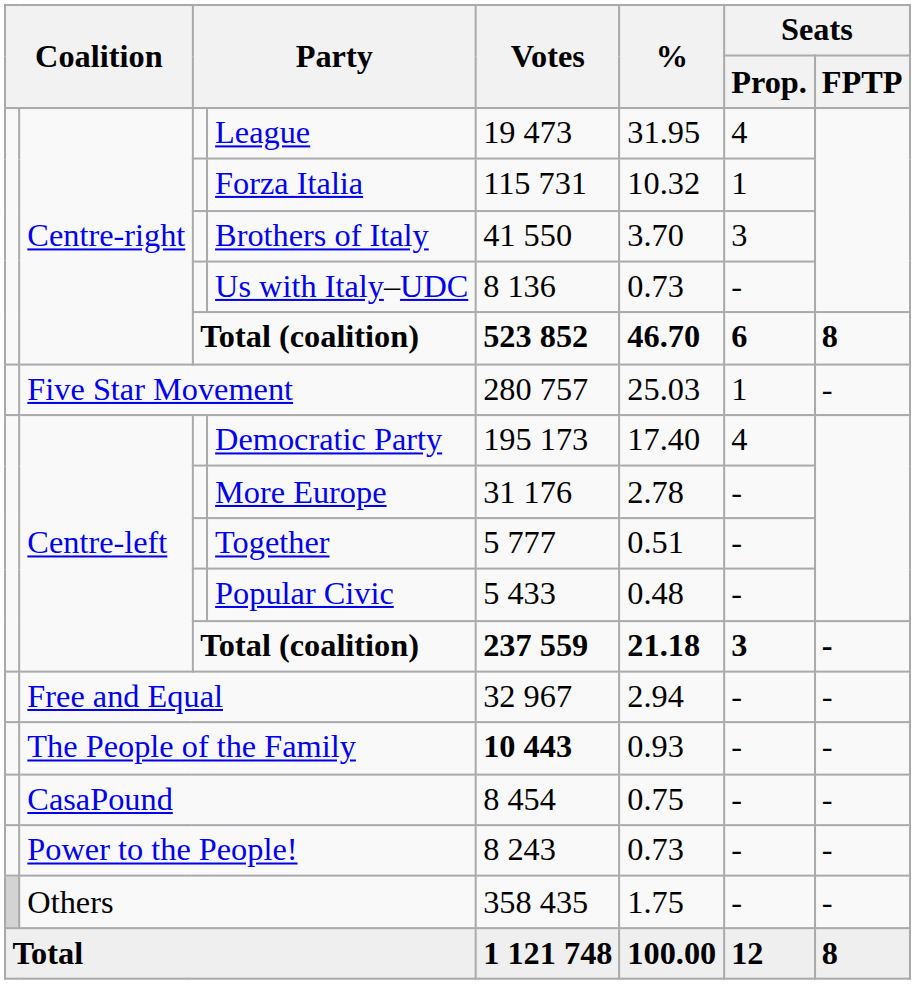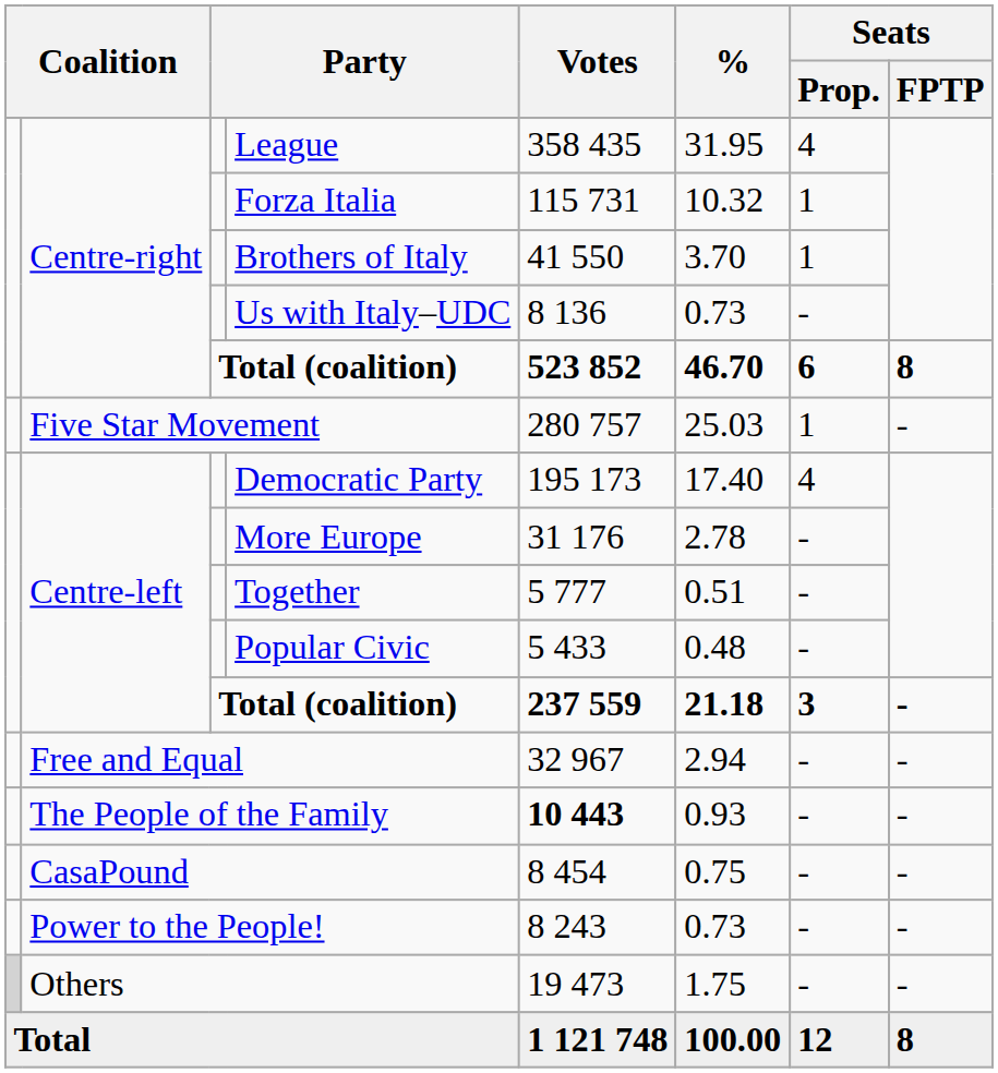League | Votes: 19 473 -> 358 435
Brothers of Italy | Seats / Prop.: 3 -> 1
Others | Votes: 358 435 -> 19 473
